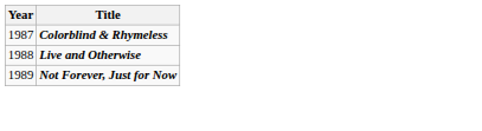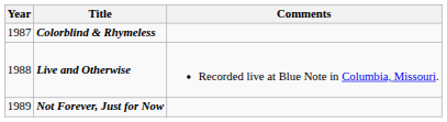+ column: Comments | Recorded live at Blue Note in Columbia, Missouri.
